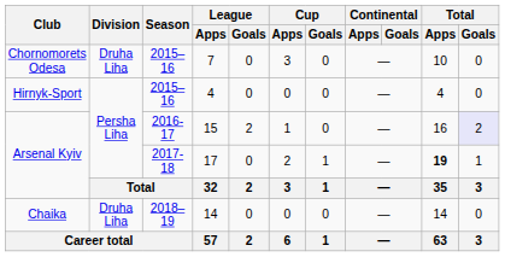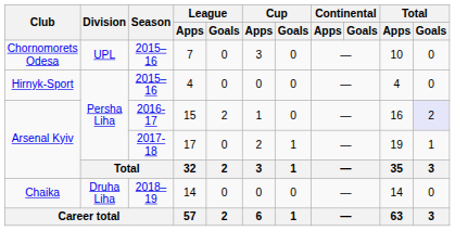7 | Division: Druha Liha -> UPL
17 | Total / Apps: bold -> normal
